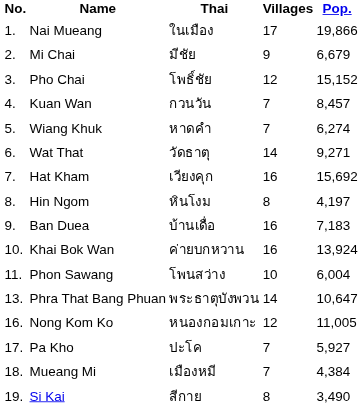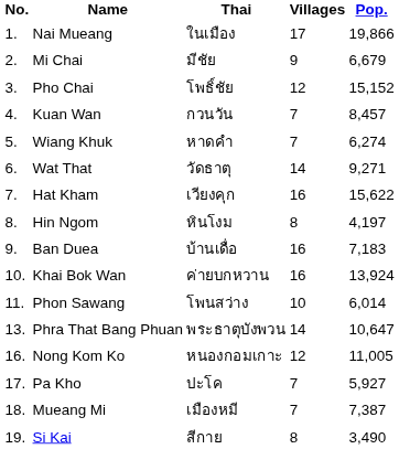Hat Kham | Pop.: 15,692 -> 15,622
Phon Sawang | Pop.: 6,004 -> 6,014
Mueang Mi | Pop.: 4,384 -> 7,387
